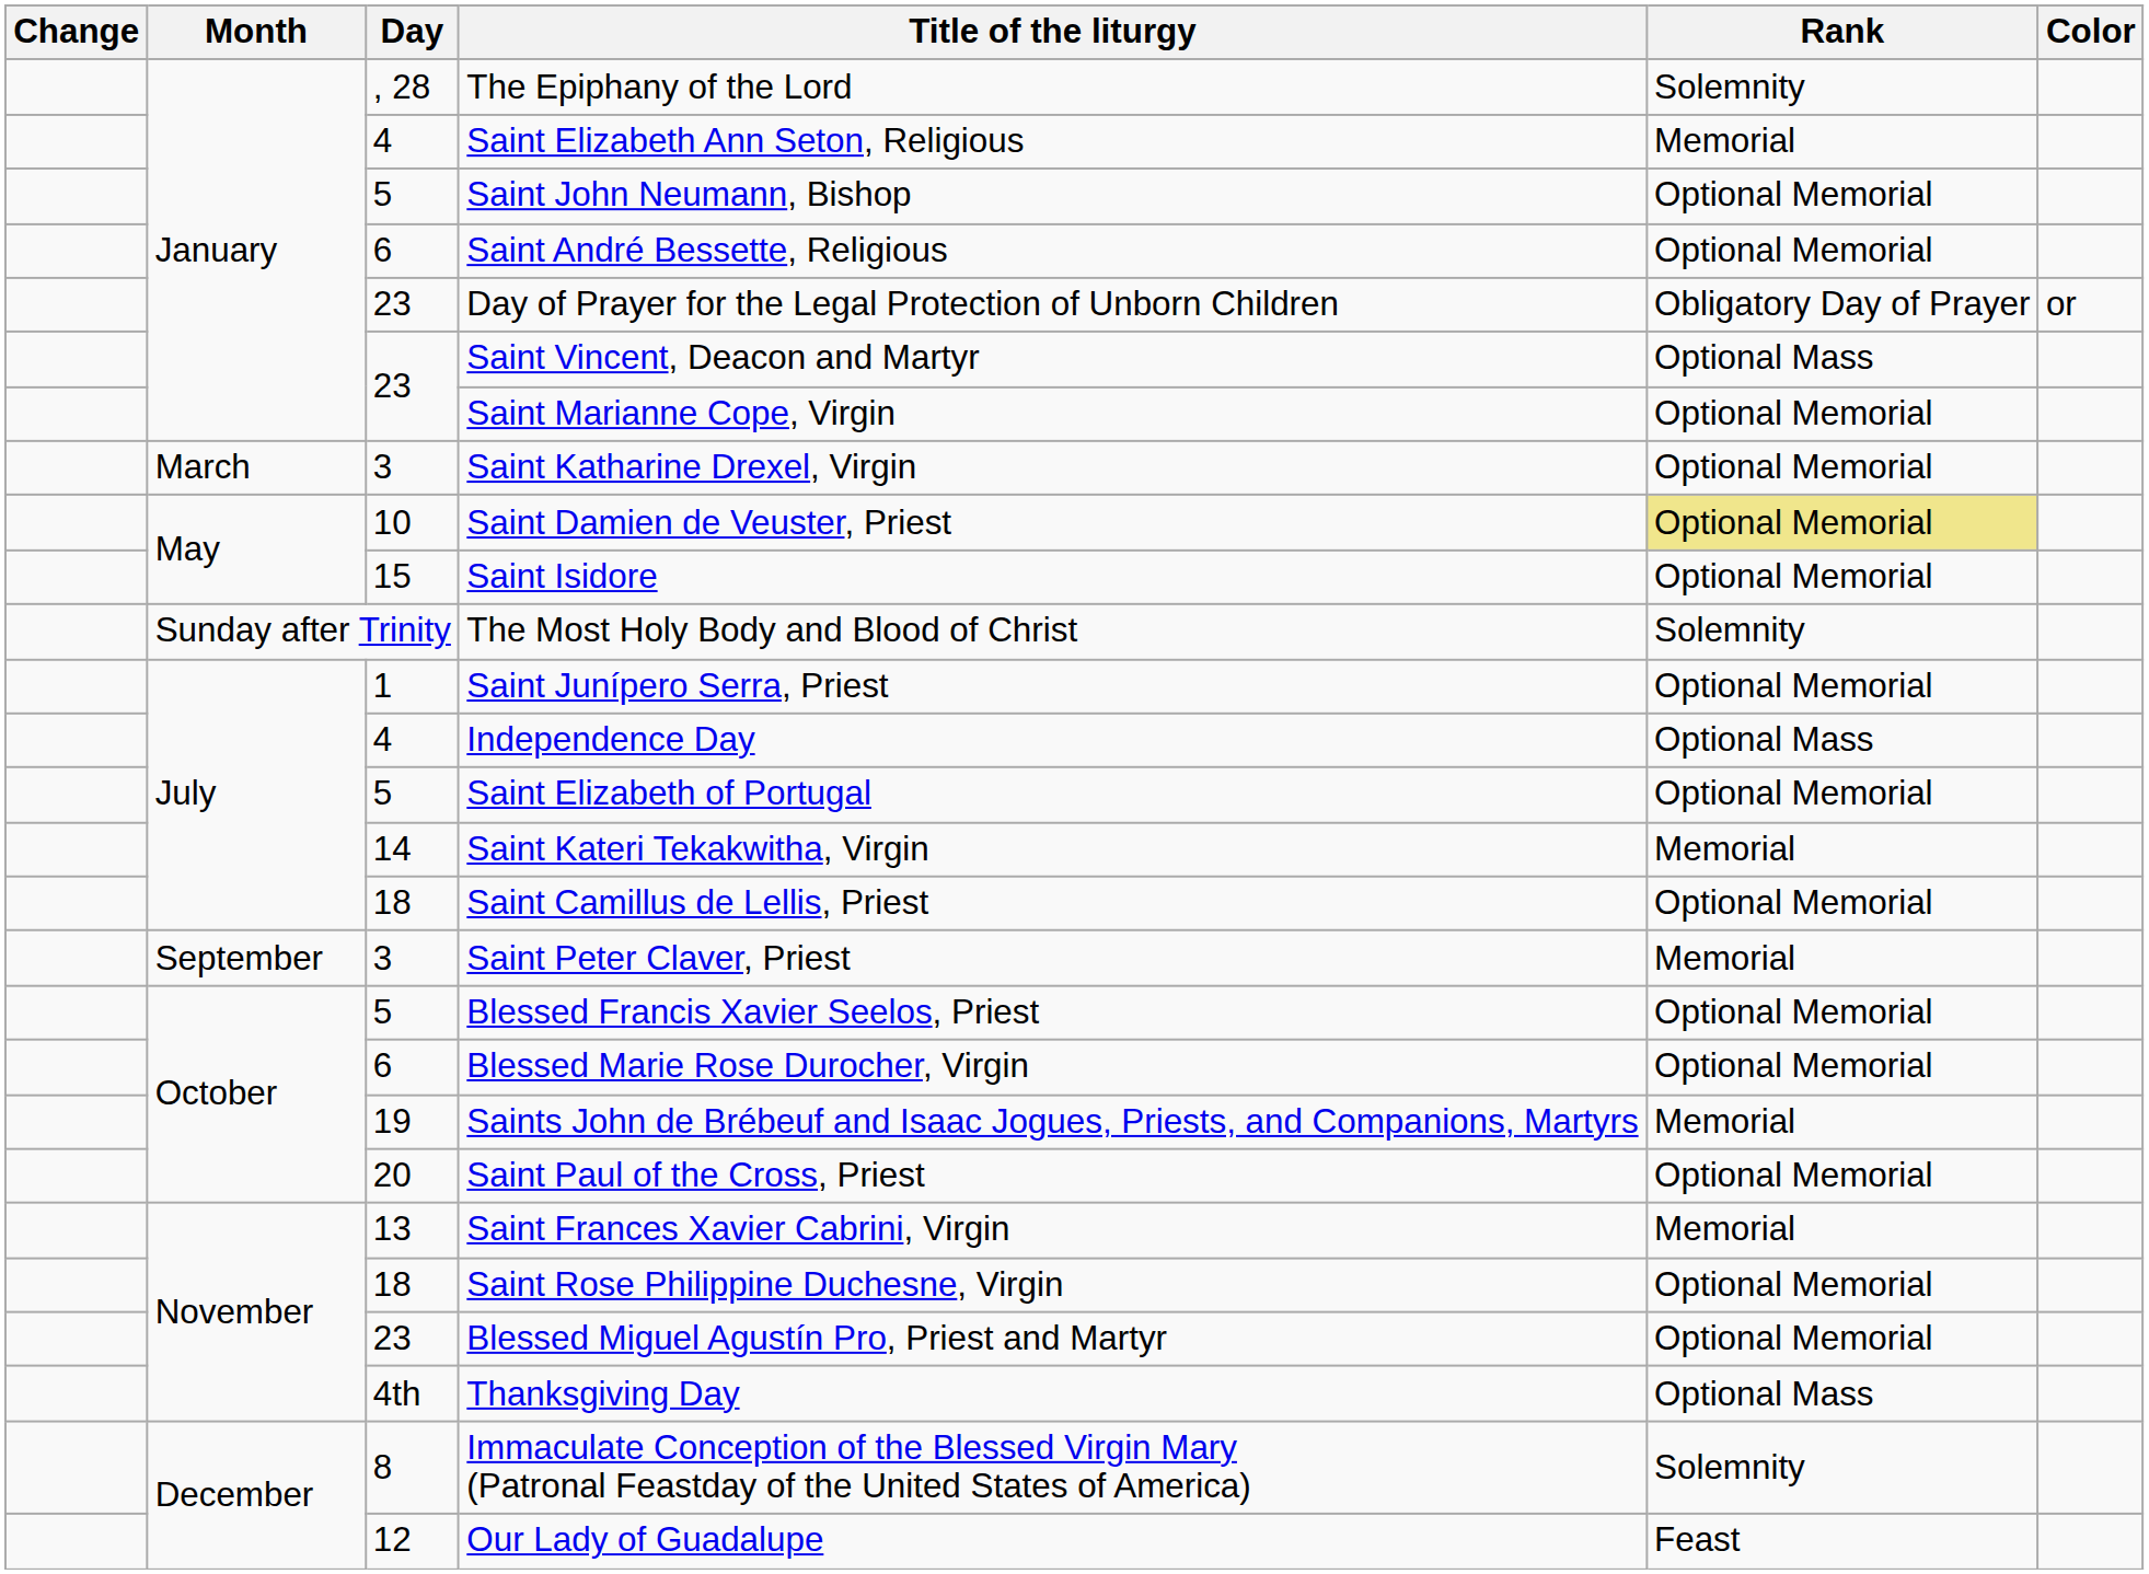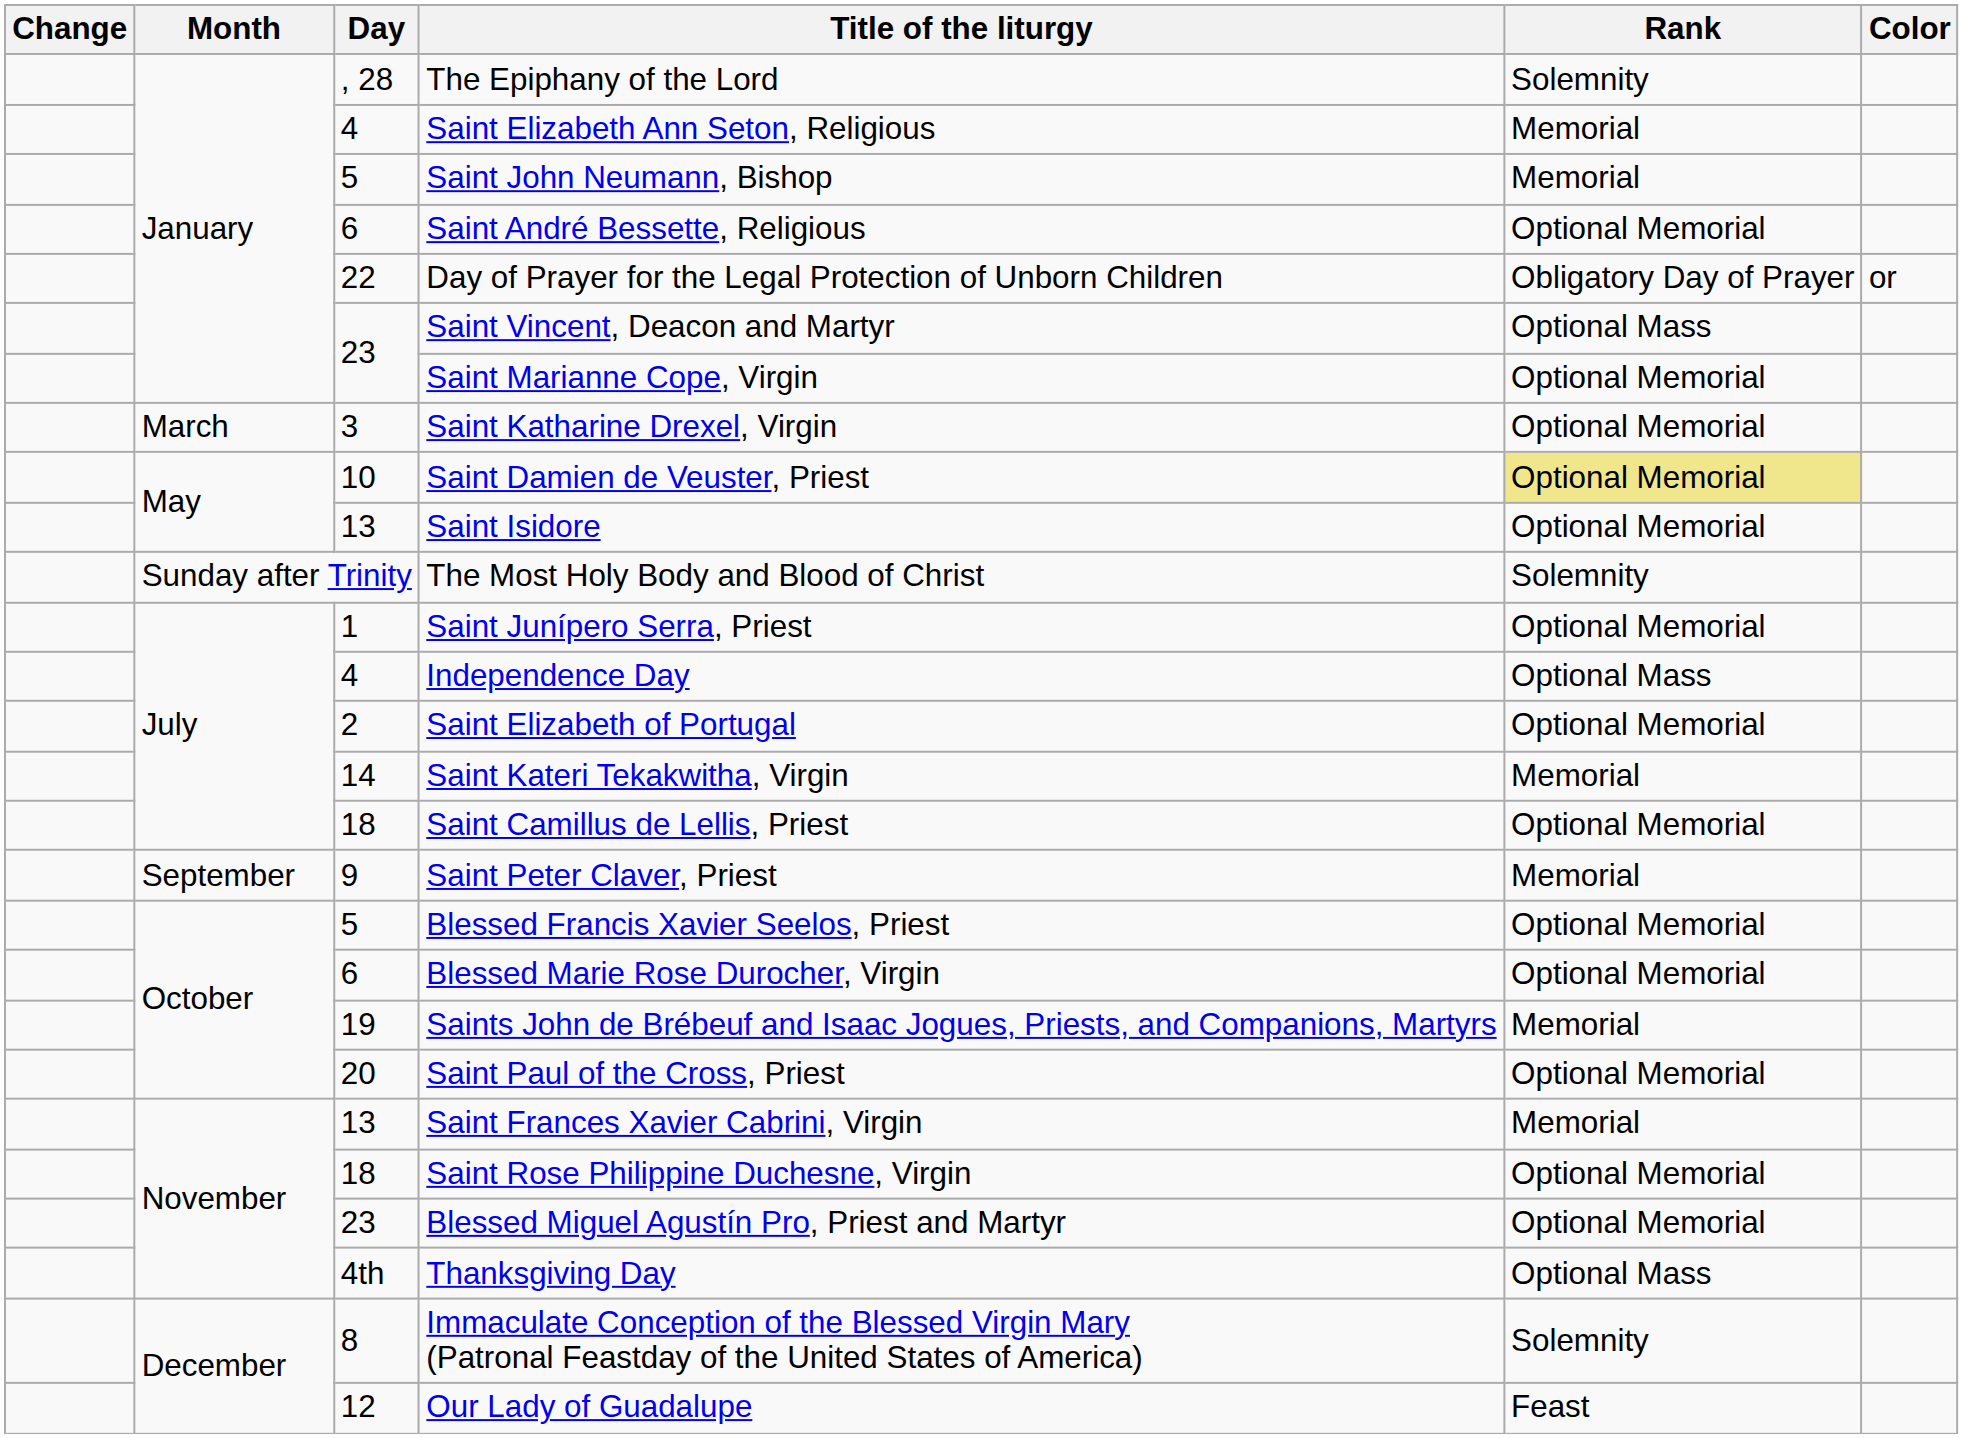Saint John Neumann, Bishop | Rank: Optional Memorial -> Memorial
Day of Prayer for the Legal Protection of Unborn Children | Day: 23 -> 22
Saint Isidore | Day: 15 -> 13
Saint Elizabeth of Portugal | Day: 5 -> 2
Saint Peter Claver, Priest | Day: 3 -> 9
